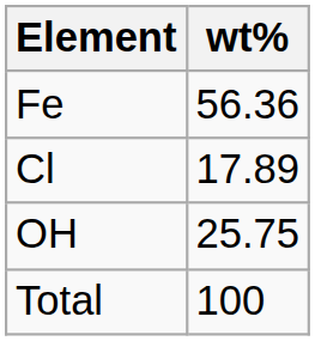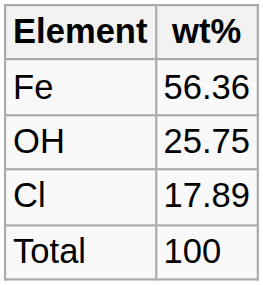rows swapped: Cl <-> OH
